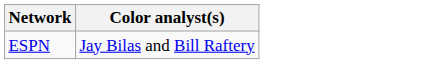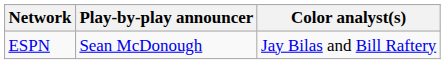+ column: Play-by-play announcer | Sean McDonough
